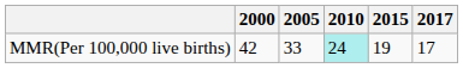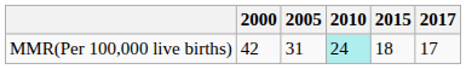MMR(Per 100,000 live births) | 2005: 33 -> 31
MMR(Per 100,000 live births) | 2015: 19 -> 18
